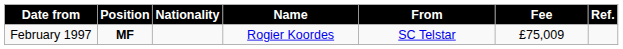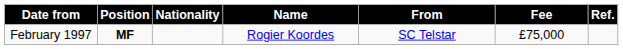February 1997 | Fee: £75,009 -> £75,000
